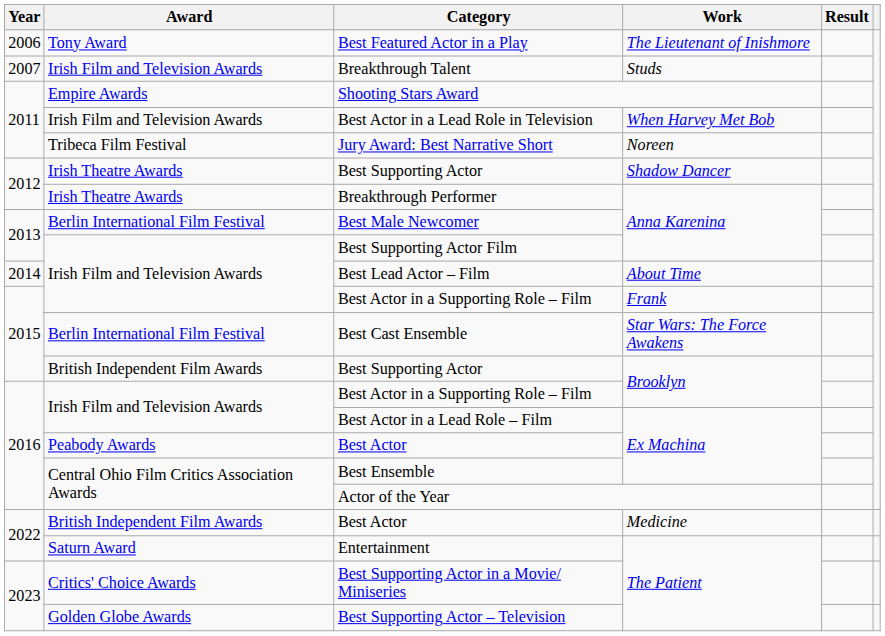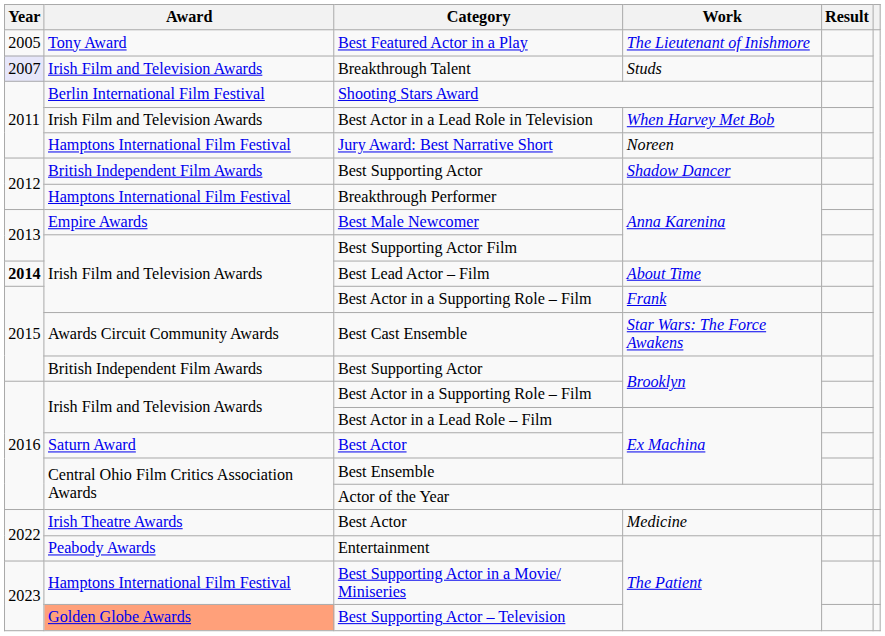Best Featured Actor in a Play | Year: 2006 -> 2005
Breakthrough Talent | Year: no background -> lavender background
Shooting Stars Award | Award: Empire Awards -> Berlin International Film Festival
Jury Award: Best Narrative Short | Award: Tribeca Film Festival -> Hamptons International Film Festival
Best Supporting Actor / Shadow Dancer | Award: Irish Theatre Awards -> British Independent Film Awards
Breakthrough Performer | Award: Irish Theatre Awards -> Hamptons International Film Festival
Best Male Newcomer | Award: Berlin International Film Festival -> Empire Awards
Best Lead Actor – Film | Year: normal -> bold
Best Cast Ensemble | Award: Berlin International Film Festival -> Awards Circuit Community Awards
Best Actor / Ex Machina | Award: Peabody Awards -> Saturn Award
Best Actor / Medicine | Award: British Independent Film Awards -> Irish Theatre Awards
Entertainment | Award: Saturn Award -> Peabody Awards
Best Supporting Actor in a Movie/ Miniseries | Award: Critics' Choice Awards -> Hamptons International Film Festival
Best Supporting Actor – Television | Award: no background -> lightsalmon background
